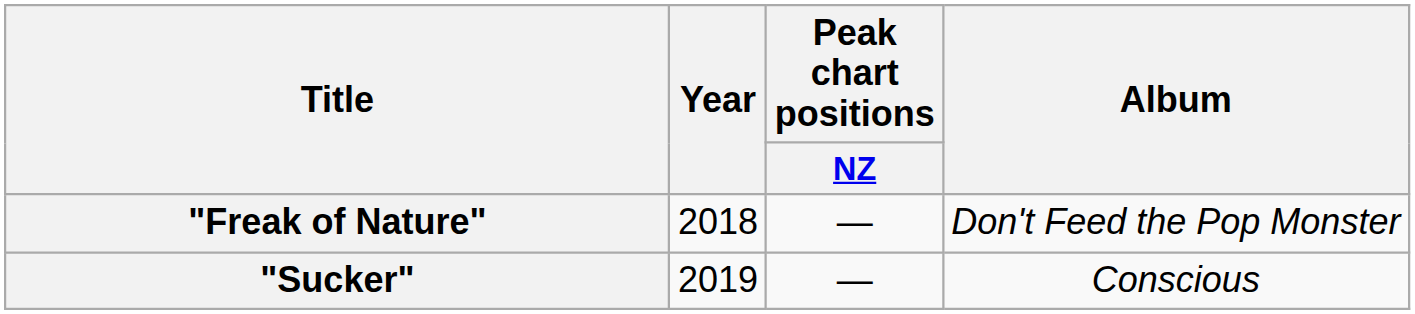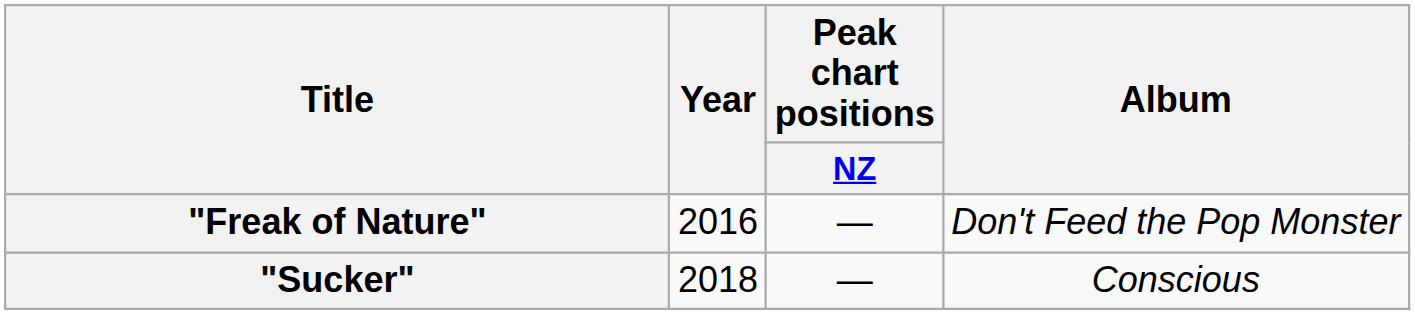"Freak of Nature" | Year: 2018 -> 2016
"Sucker" | Year: 2019 -> 2018
